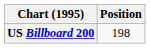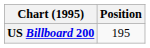US Billboard 200 | Position: 198 -> 195
